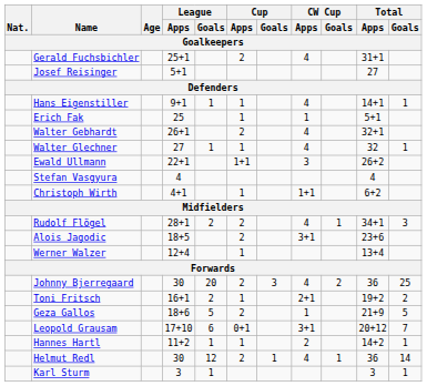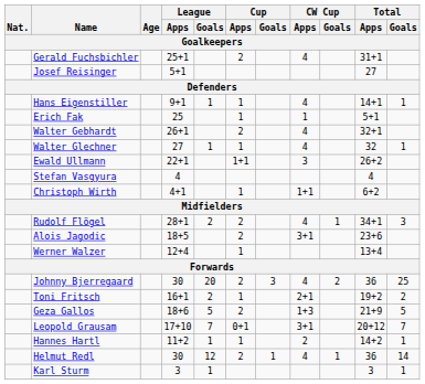Geza Gallos | CW Cup / Apps: 1 -> 1+3
Leopold Grausam | League / Goals: 6 -> 7
